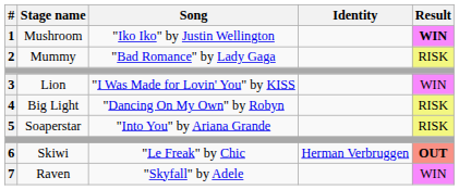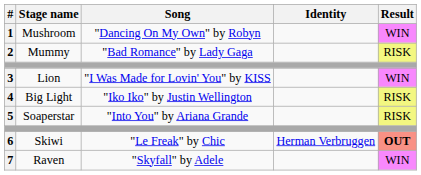1 | Song: "Iko Iko" by Justin Wellington -> "Dancing On My Own" by Robyn
1 | Result: bold -> normal
4 | Song: "Dancing On My Own" by Robyn -> "Iko Iko" by Justin Wellington
